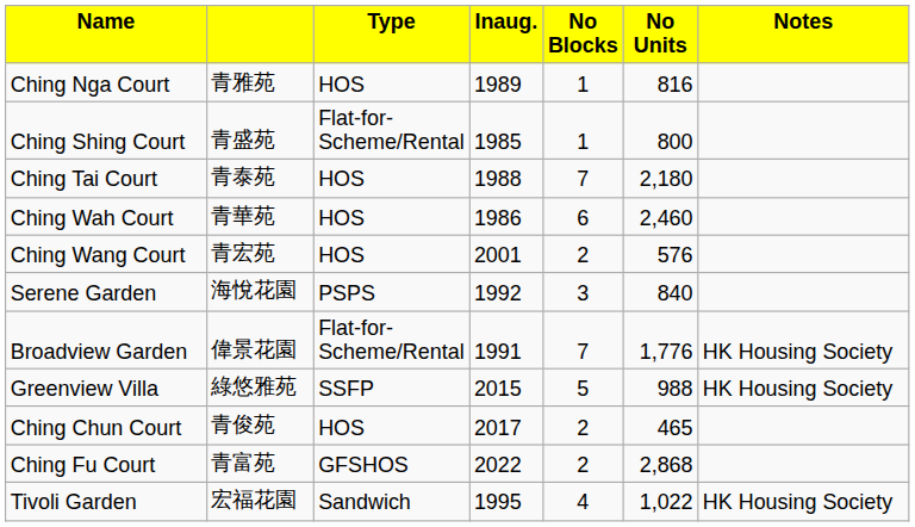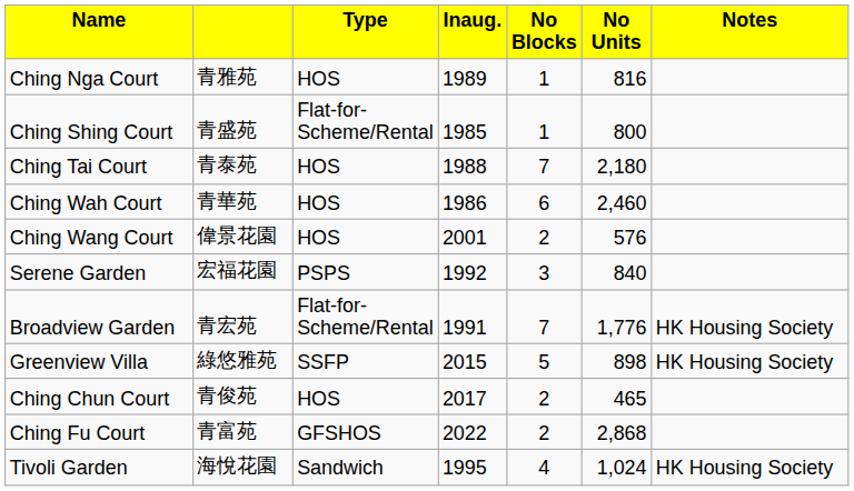Ching Wang Court | column 2: 青宏苑 -> 偉景花園
Serene Garden | column 2: 海悅花園 -> 宏福花園
Broadview Garden | column 2: 偉景花園 -> 青宏苑
Greenview Villa | column 6: 988 -> 898
Tivoli Garden | column 2: 宏福花園 -> 海悅花園
Tivoli Garden | column 6: 1,022 -> 1,024
